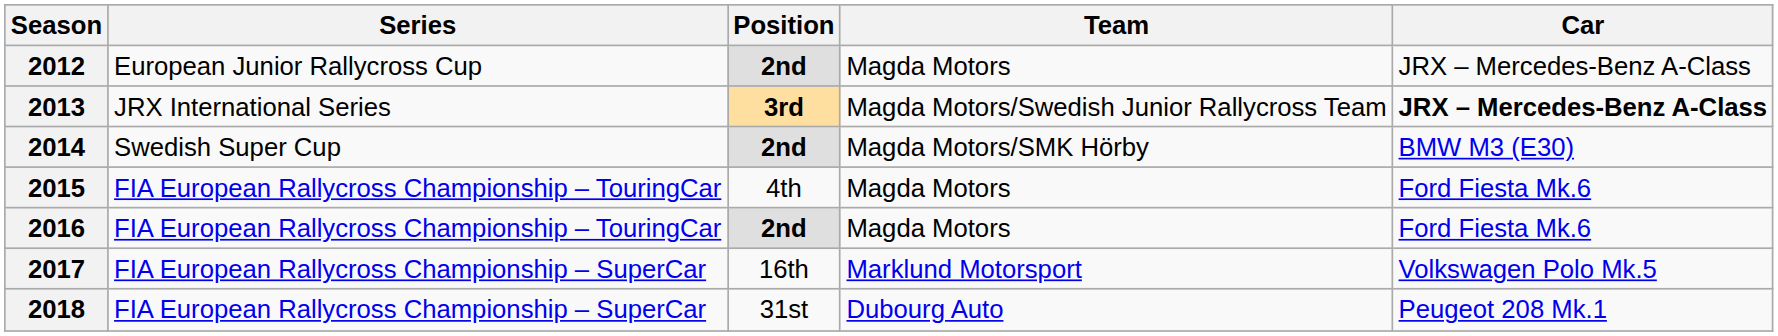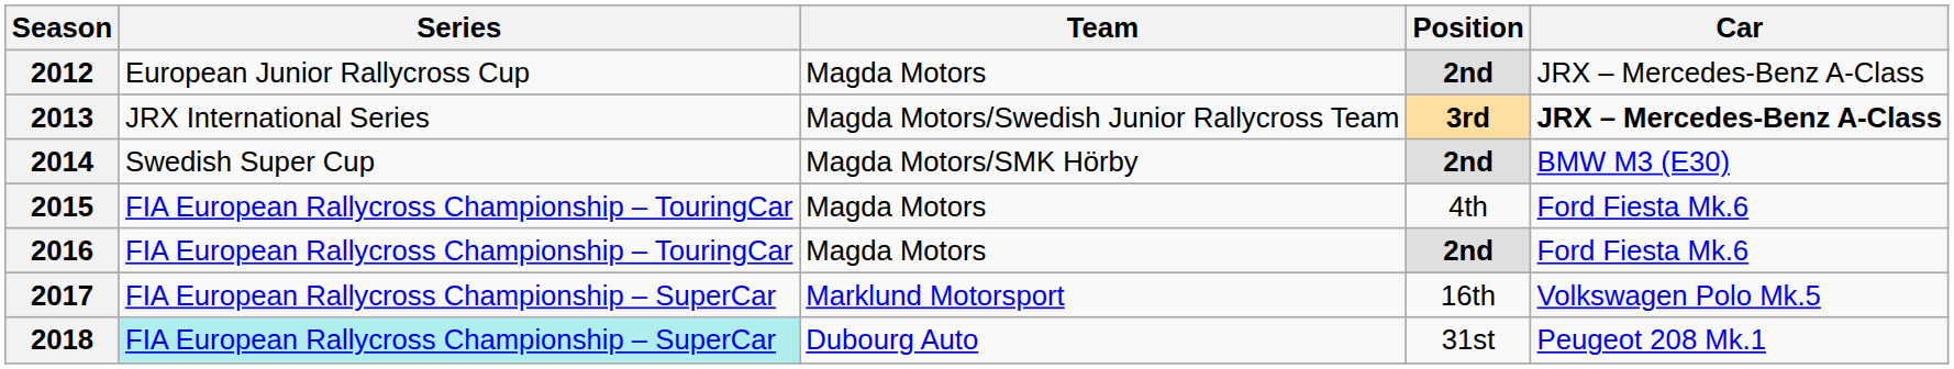columns swapped: Position <-> Team
2018 | Series: no background -> paleturquoise background
